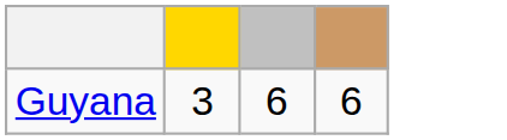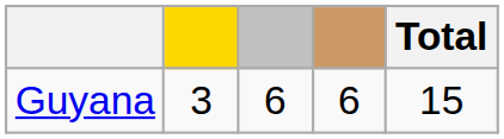+ column: Total | 15
